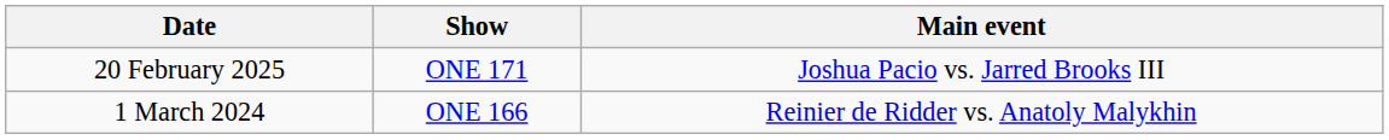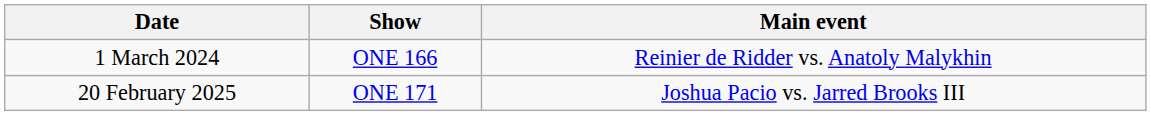rows swapped: 1 March 2024 <-> 20 February 2025
